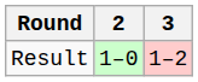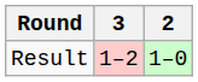columns swapped: 2 <-> 3
